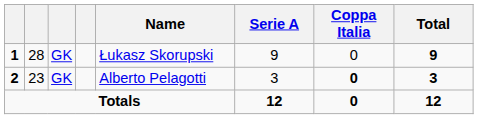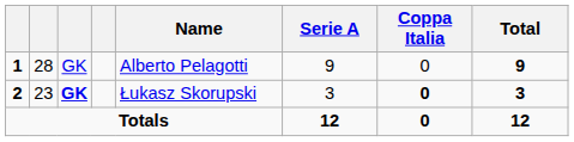1 | Name: Łukasz Skorupski -> Alberto Pelagotti
2 | column 3: normal -> bold
2 | Name: Alberto Pelagotti -> Łukasz Skorupski
